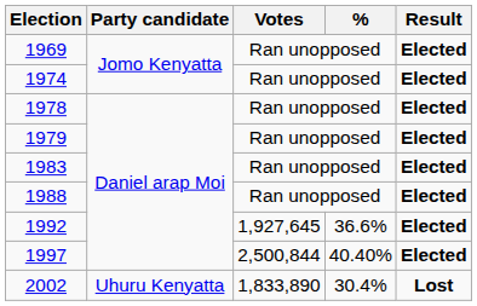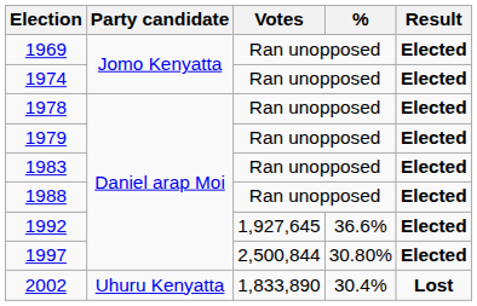1997 | %: 40.40% -> 30.80%
